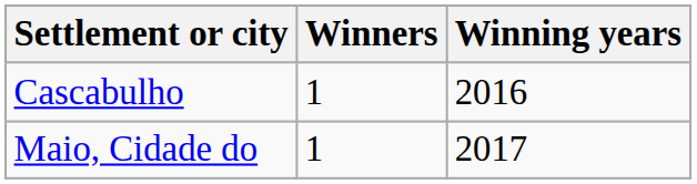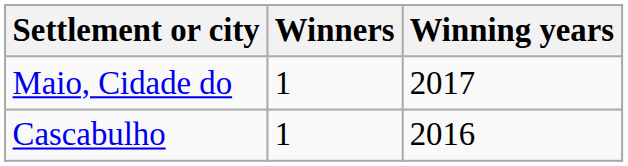rows swapped: Cascabulho <-> Maio, Cidade do
